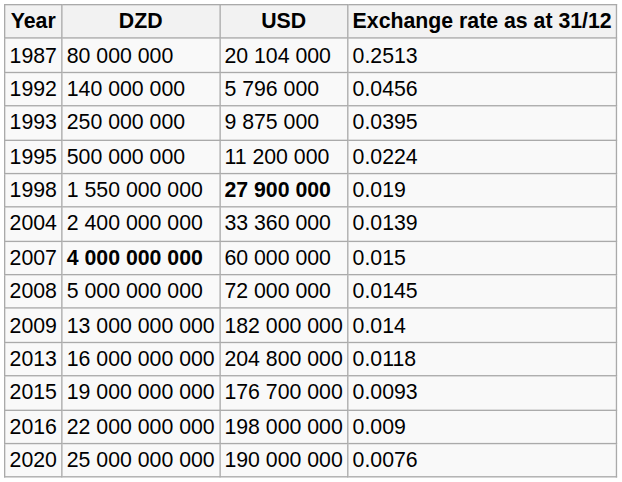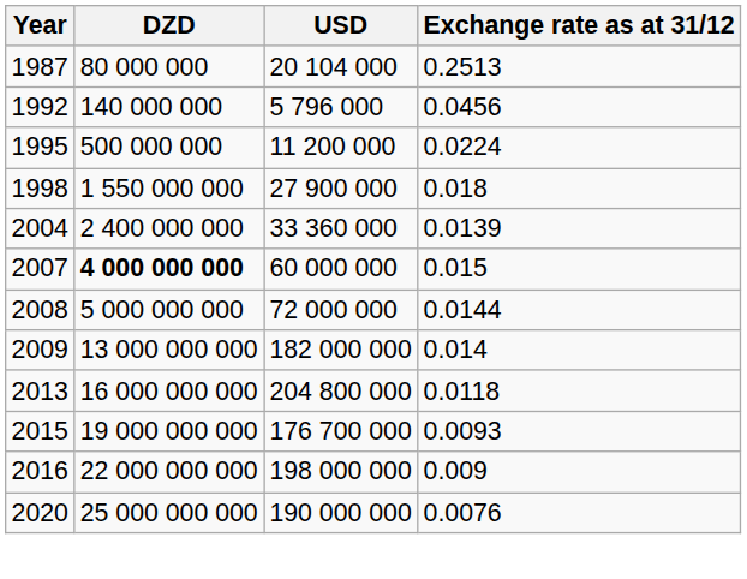- row: 1993 | 250 000 000 | 9 875 000 | 0.0395
1998 | USD: bold -> normal
1998 | Exchange rate as at 31/12: 0.019 -> 0.018
2008 | Exchange rate as at 31/12: 0.0145 -> 0.0144
